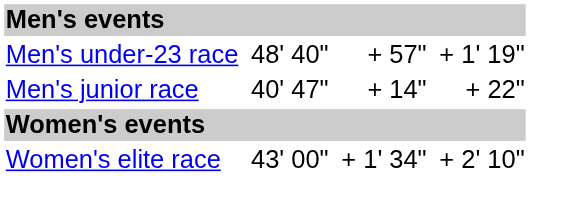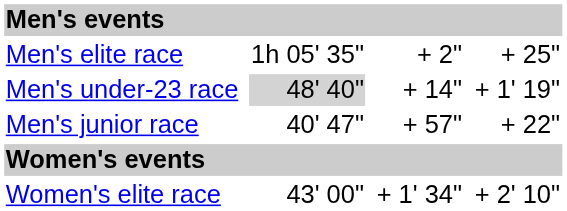+ row: Men's elite race | 1h 05' 35" | + 2" | + 25"
Men's under-23 race | column 3: no background -> lightgrey background
Men's under-23 race | column 5: + 57" -> + 14"
Men's junior race | column 5: + 14" -> + 57"
